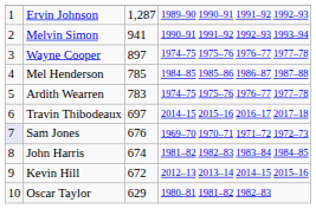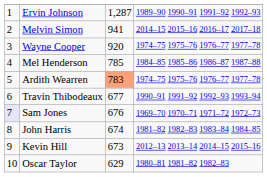Melvin Simon | column 4: 1990–91 1991–92 1992–93 1993–94 -> 2014–15 2015–16 2016–17 2017–18
Wayne Cooper | column 3: 897 -> 920
Ardith Wearren | column 3: no background -> lightsalmon background
Travin Thibodeaux | column 3: 697 -> 677
Travin Thibodeaux | column 4: 2014–15 2015–16 2016–17 2017–18 -> 1990–91 1991–92 1992–93 1993–94
Kevin Hill | column 3: 672 -> 673
